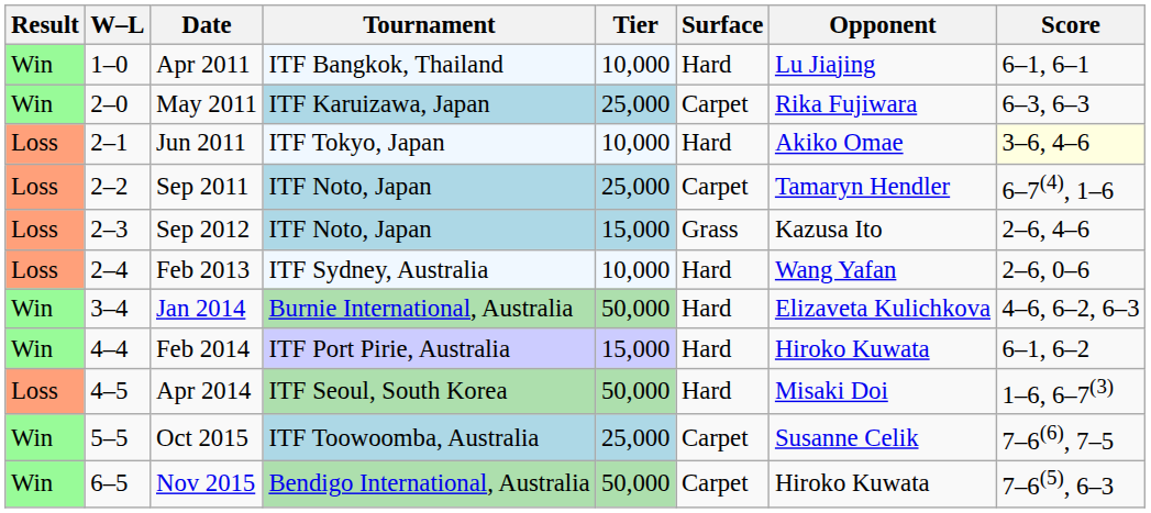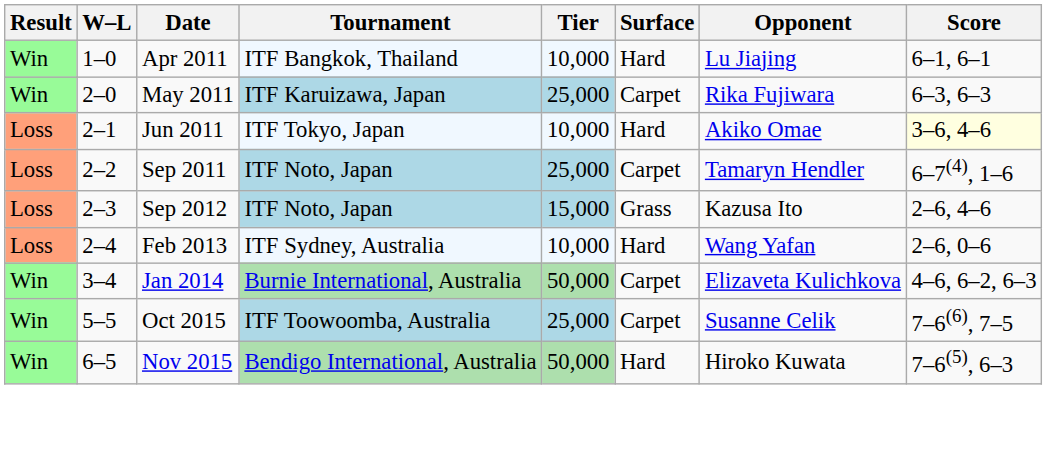Jan 2014 | Surface: Hard -> Carpet
- row: Win | 4–4 | Feb 2014 | ITF Port Pirie, Australia | 15,000 | Hard | Hiroko Kuwata | 6–1, 6–2
- row: Loss | 4–5 | Apr 2014 | ITF Seoul, South Korea | 50,000 | Hard | Misaki Doi | 1–6, 6–7(3)
Nov 2015 | Surface: Carpet -> Hard
